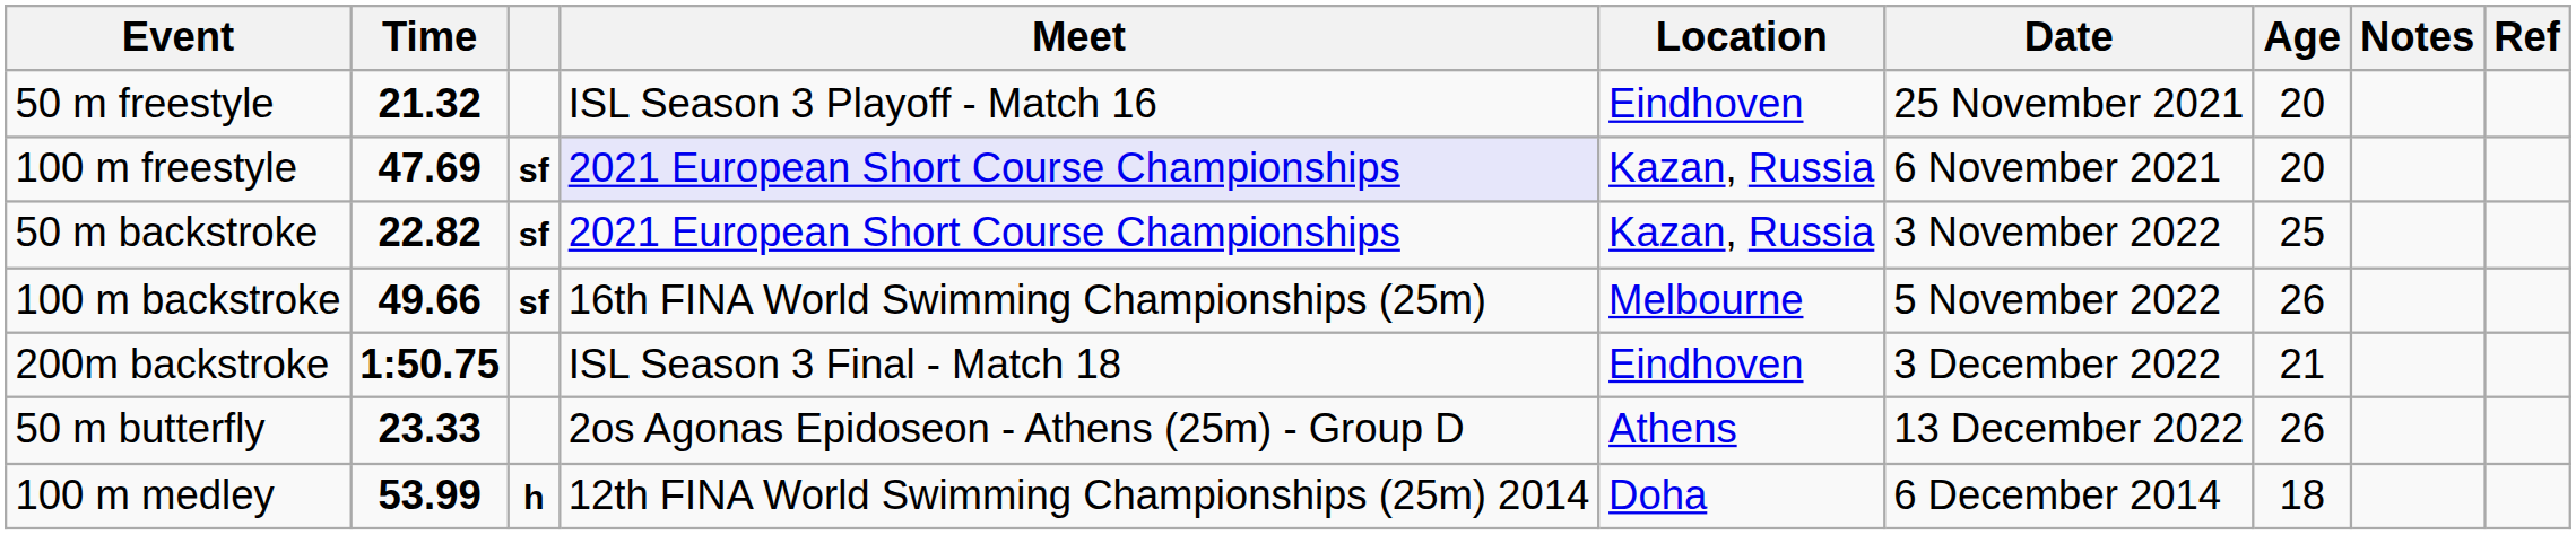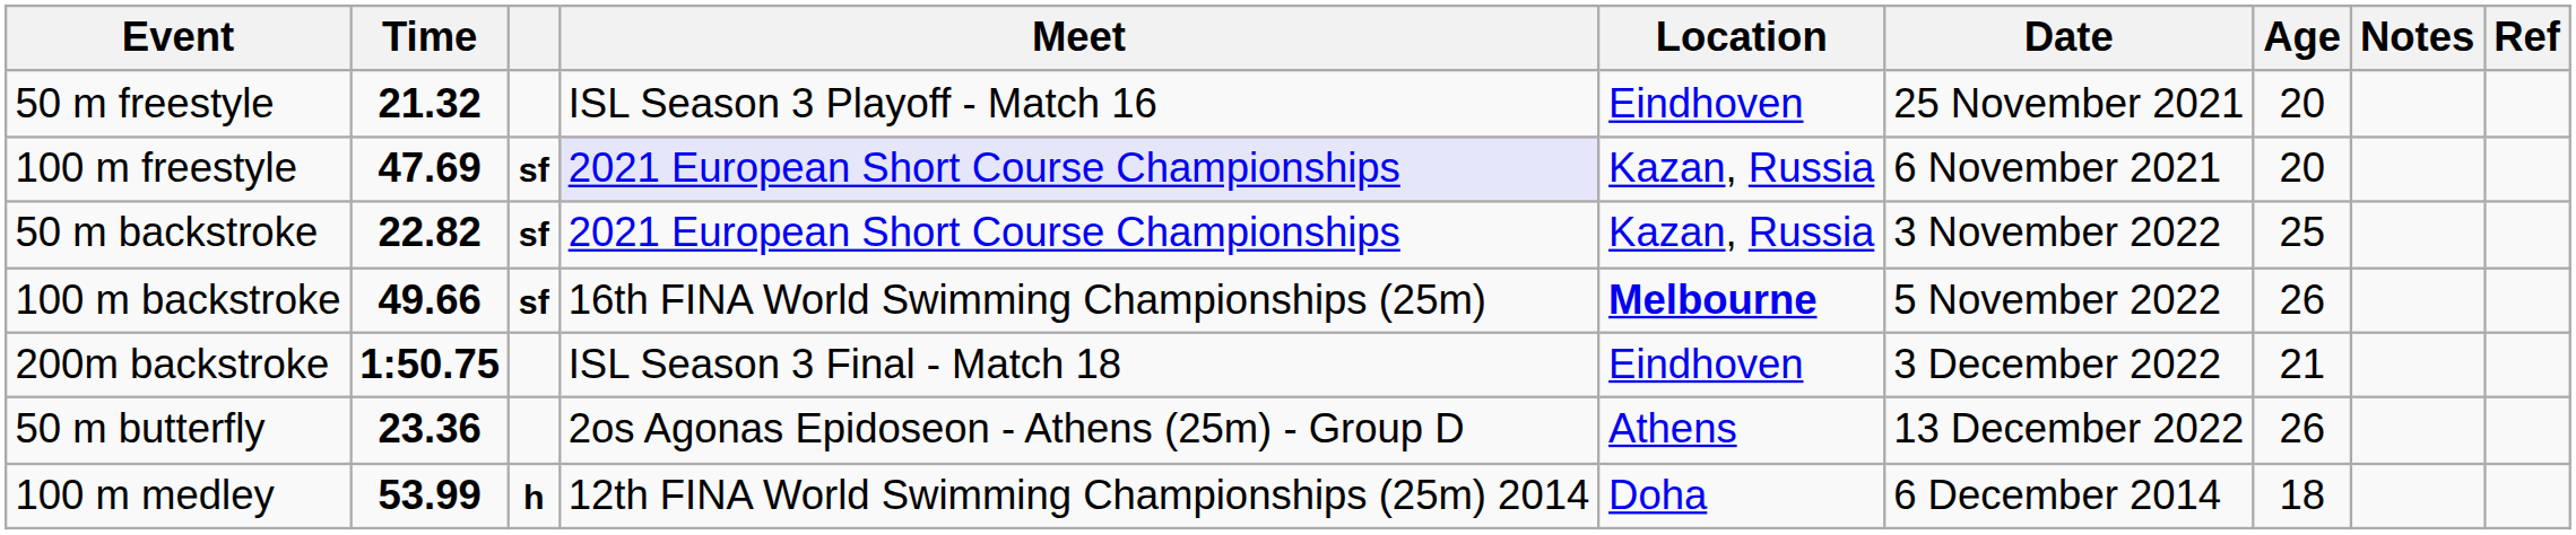100 m backstroke | Location: normal -> bold
50 m butterfly | Time: 23.33 -> 23.36
